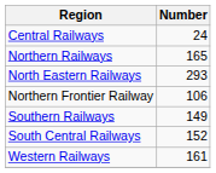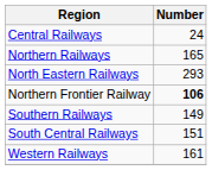Northern Frontier Railway | Number: normal -> bold
South Central Railways | Number: 152 -> 151
